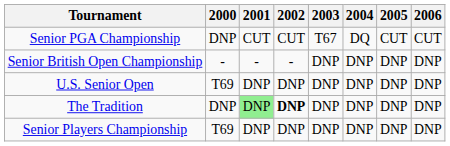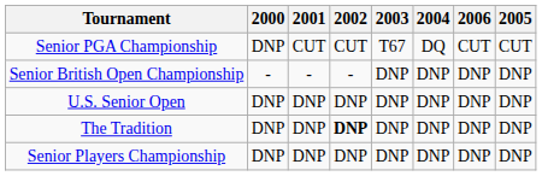columns swapped: 2005 <-> 2006
U.S. Senior Open | 2000: T69 -> DNP
The Tradition | 2001: lightgreen background -> no background
Senior Players Championship | 2000: T69 -> DNP
